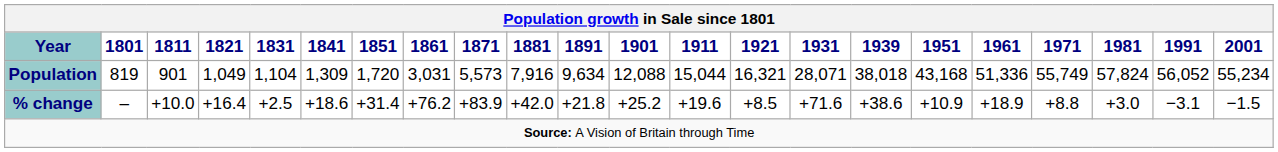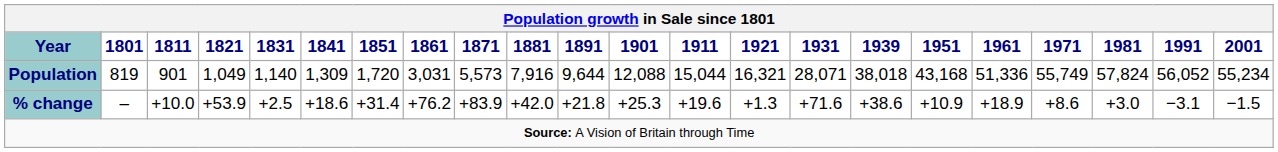Population | 1831: 1,104 -> 1,140
Population | 1891: 9,634 -> 9,644
% change | 1821: +16.4 -> +53.9
% change | 1901: +25.2 -> +25.3
% change | 1921: +8.5 -> +1.3
% change | 1971: +8.8 -> +8.6
